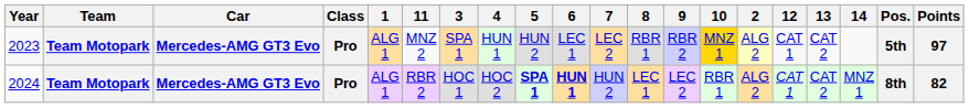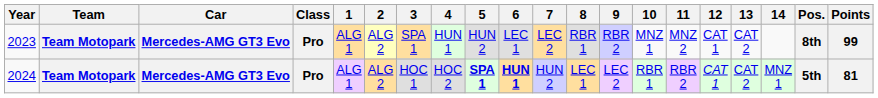columns swapped: 2 <-> 11
2023 | 10: gold background -> no background
2023 | Pos.: 5th -> 8th
2023 | Points: 97 -> 99
2024 | Pos.: 8th -> 5th
2024 | Points: 82 -> 81
